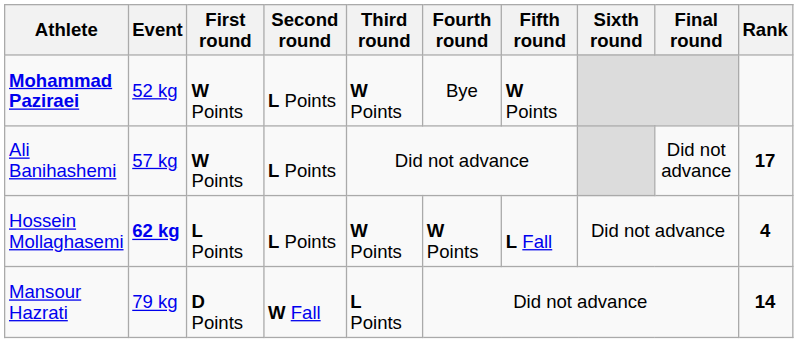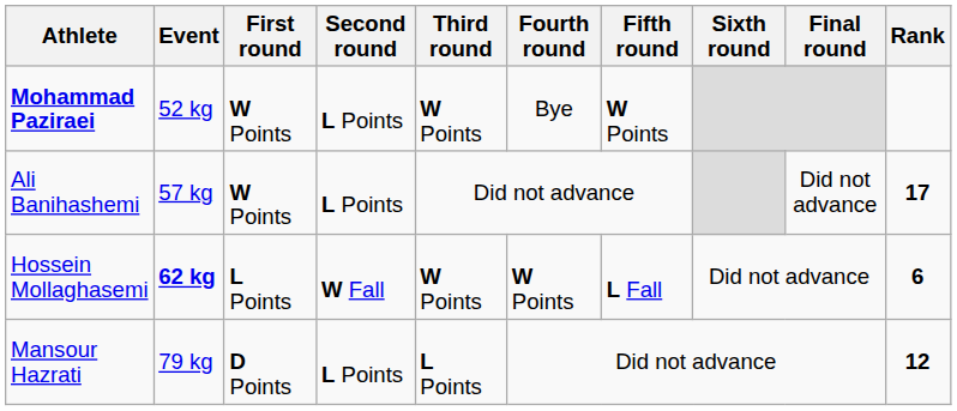Hossein Mollaghasemi | Second round: L Points -> W Fall
Hossein Mollaghasemi | Rank: 4 -> 6
Mansour Hazrati | Second round: W Fall -> L Points
Mansour Hazrati | Rank: 14 -> 12
